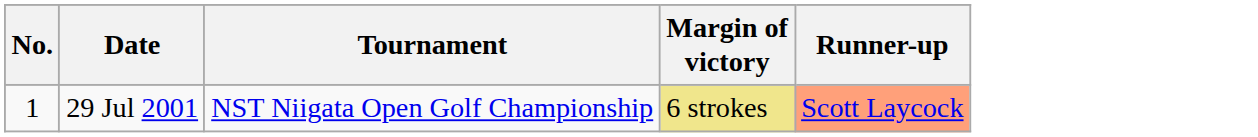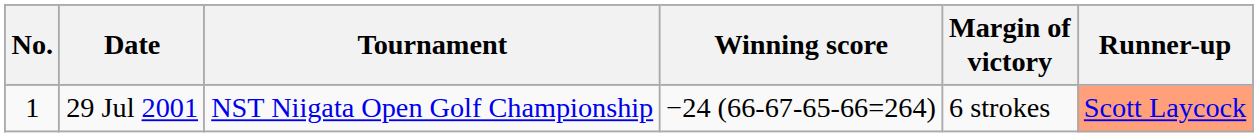+ column: Winning score | −24 (66-67-65-66=264)
29 Jul 2001 | Margin of victory: khaki background -> no background
